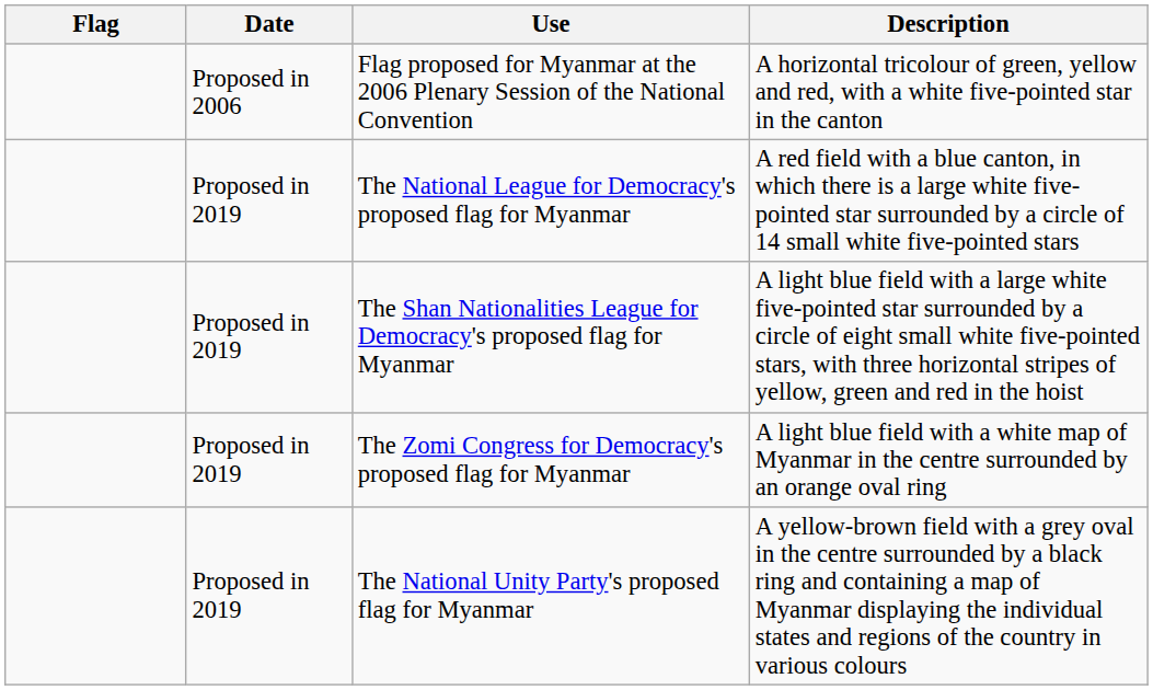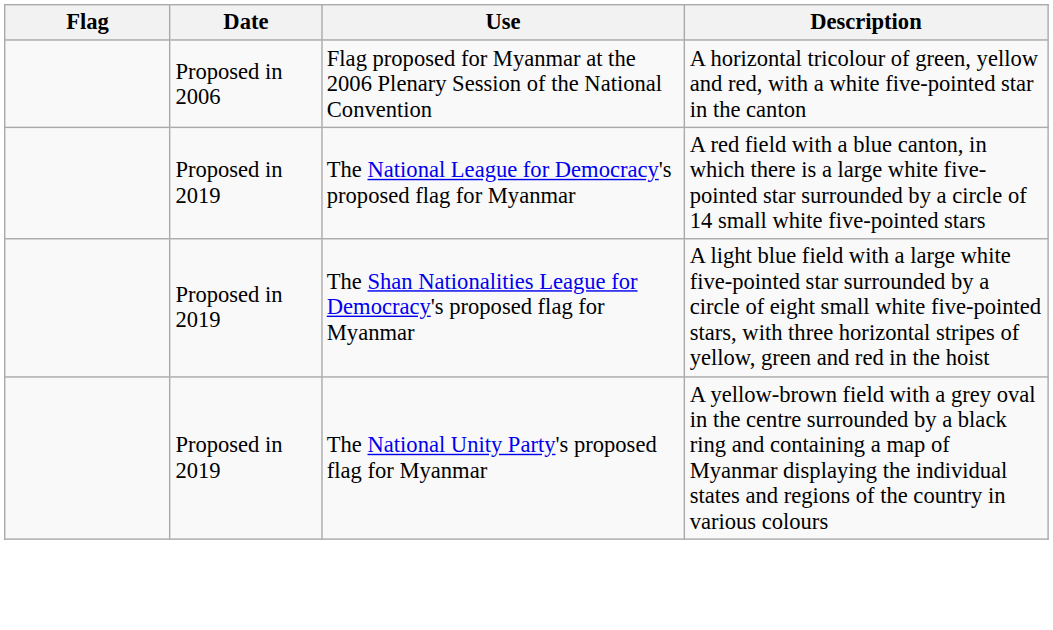- row: Proposed in 2019 | The Zomi Congress for Democracy's proposed flag for Myanmar | A light blue field with a white map of Myanmar in the centre surrounded by an orange oval ring
